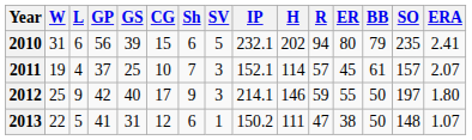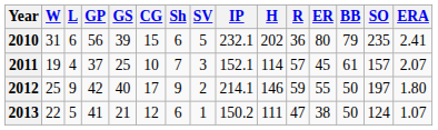2010 | R: 94 -> 36
2012 | SV: 3 -> 2
2013 | GS: 31 -> 21
2013 | SO: 148 -> 124
